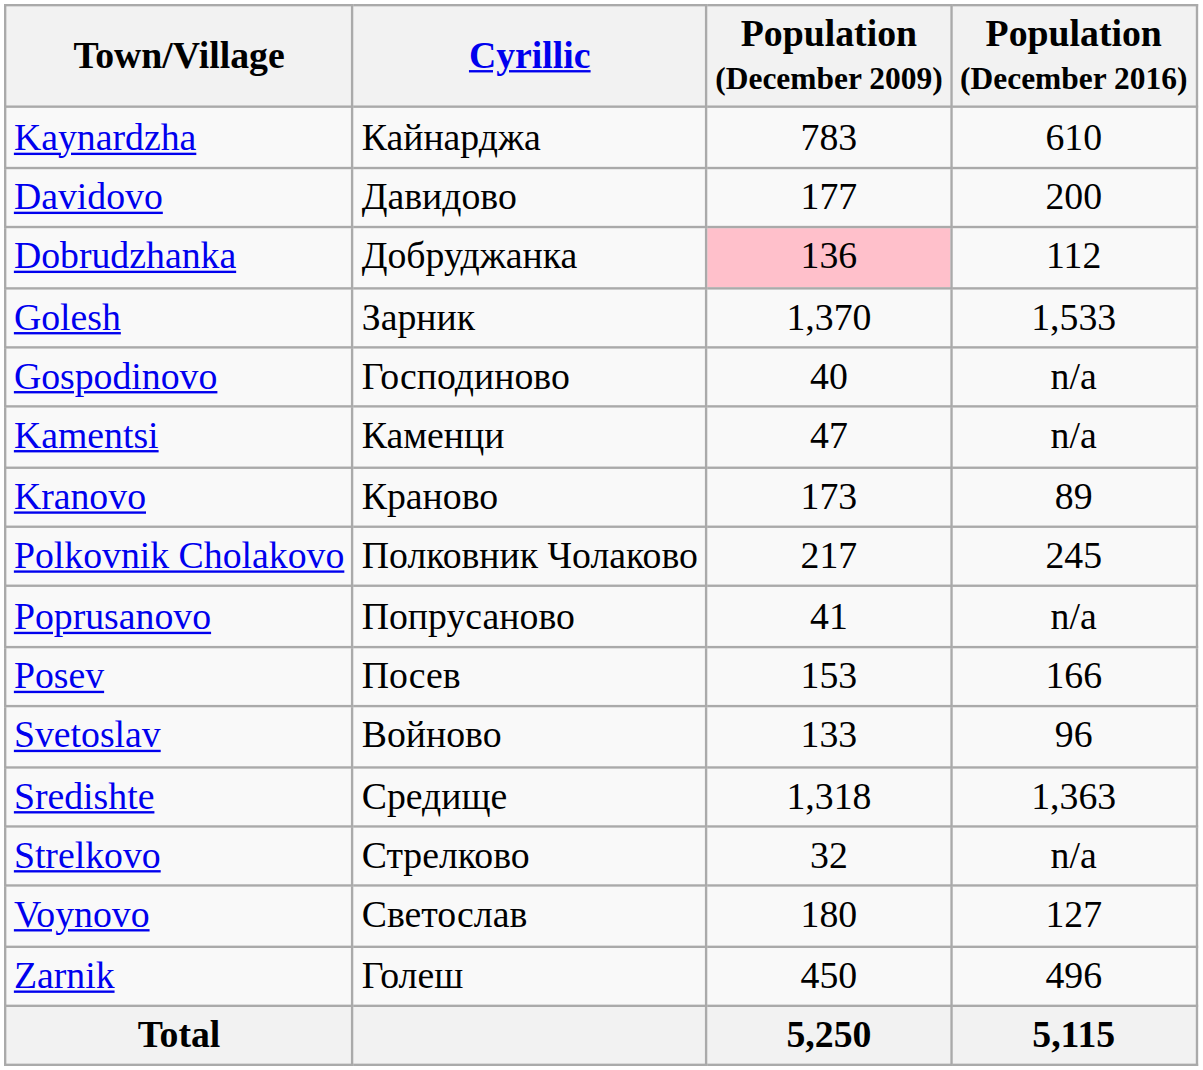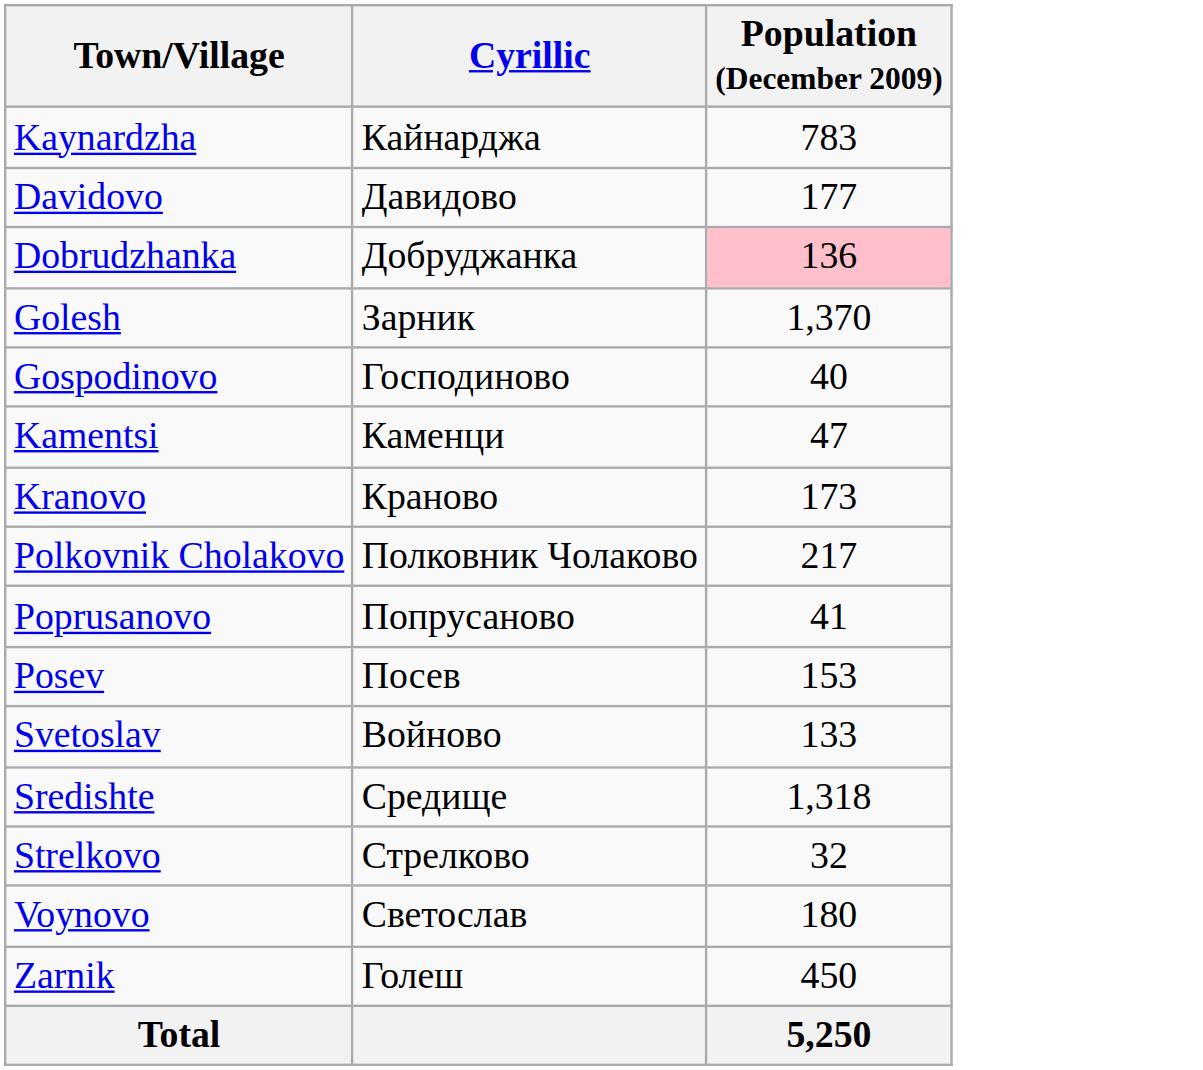- column: Population (December 2016) | 610 | 200 | 112 | 1,533 | n/a | n/a | 89 | 245 | n/a | 166 | 96 | 1,363 | n/a | 127 | 496 | 5,115
